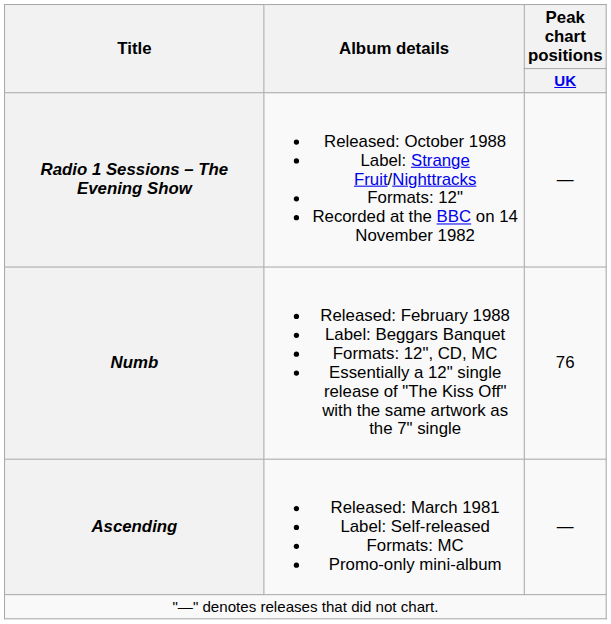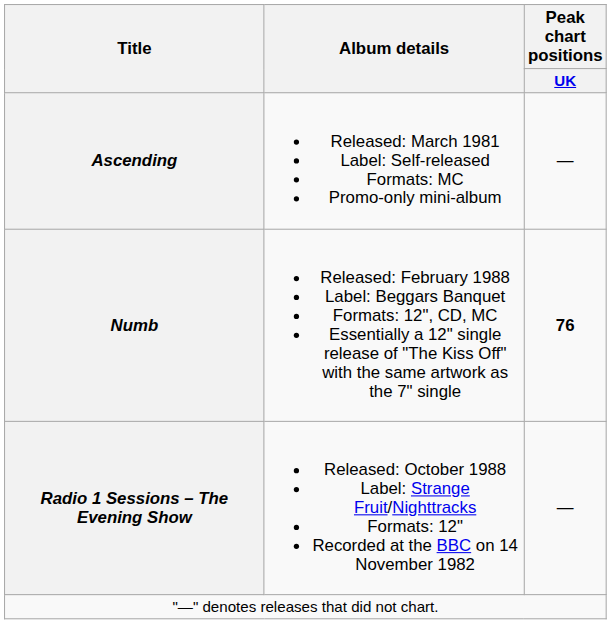rows swapped: Ascending <-> Radio 1 Sessions – The Evening Show
Numb | Peak chart positions / UK: normal -> bold
